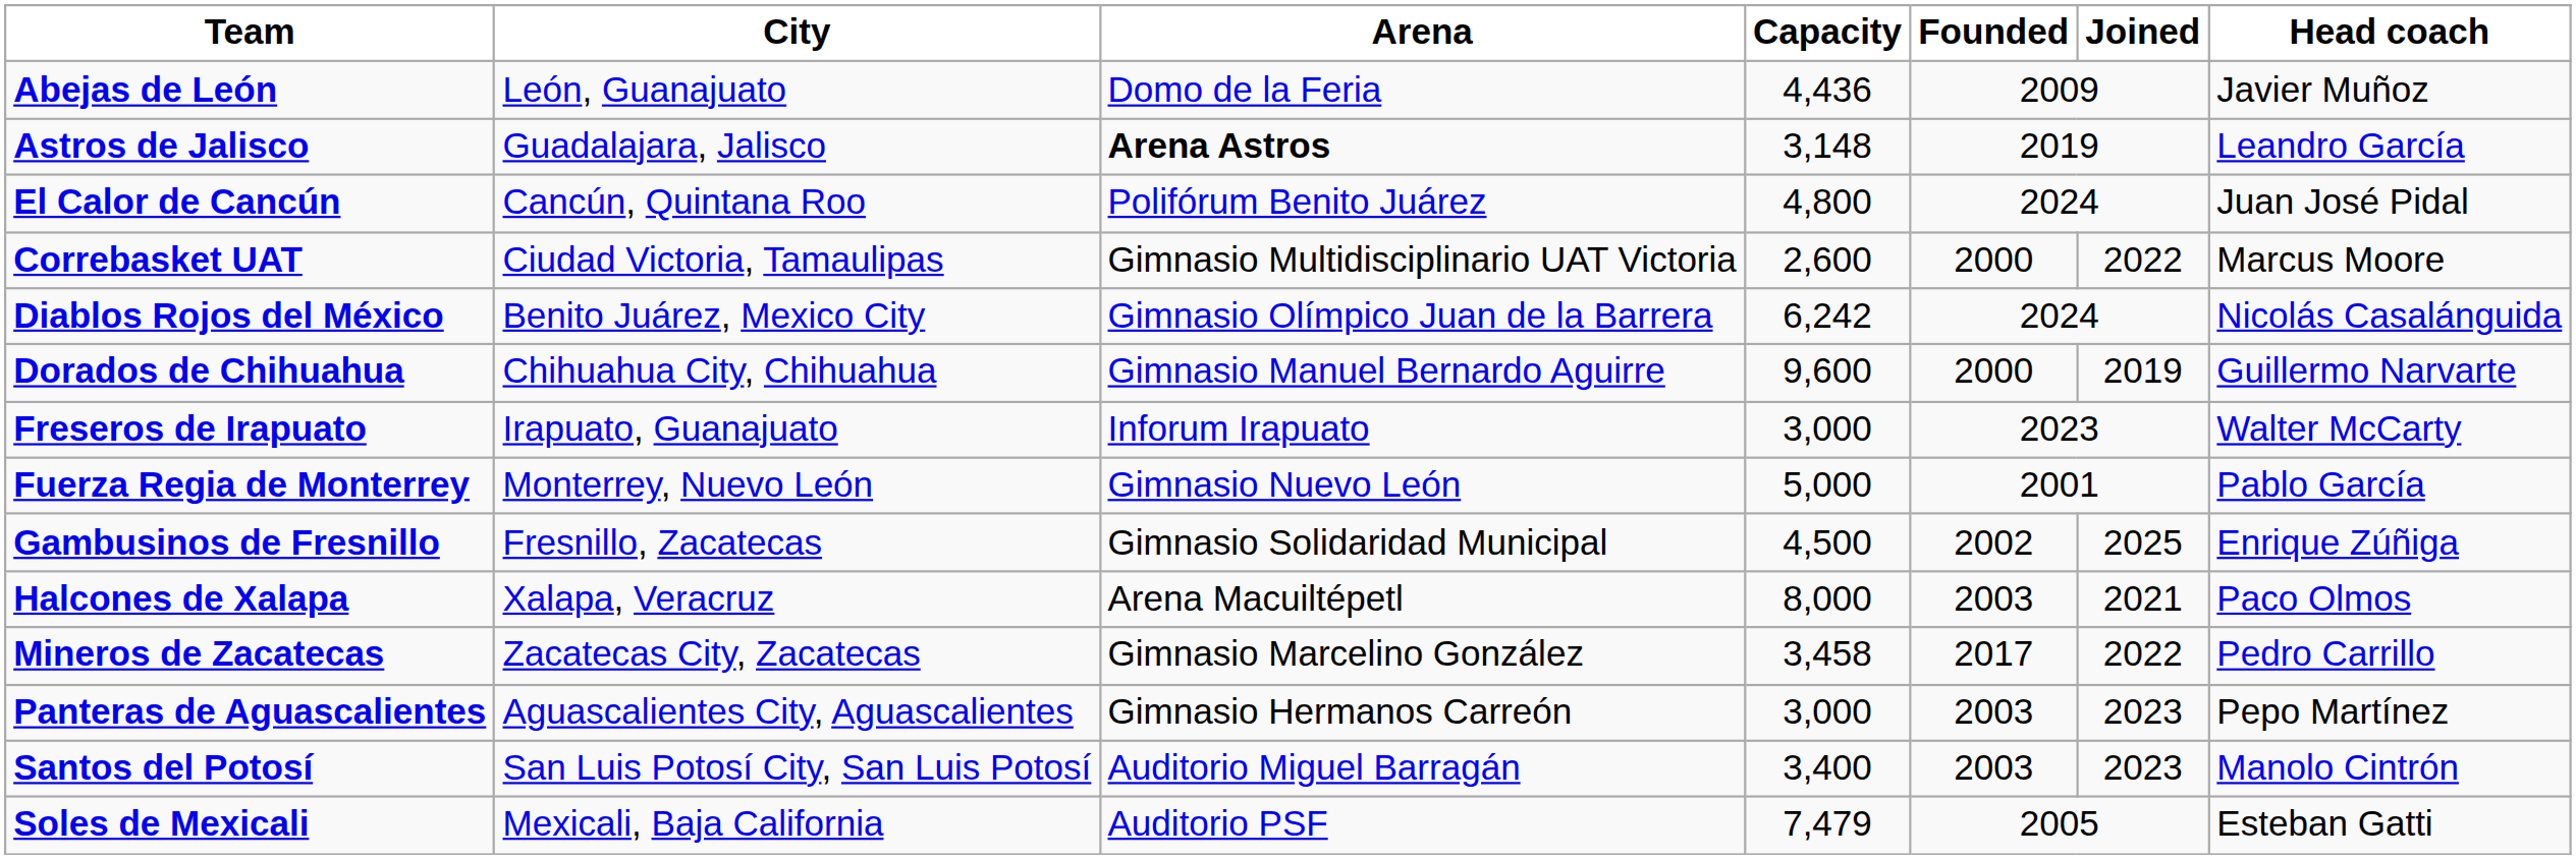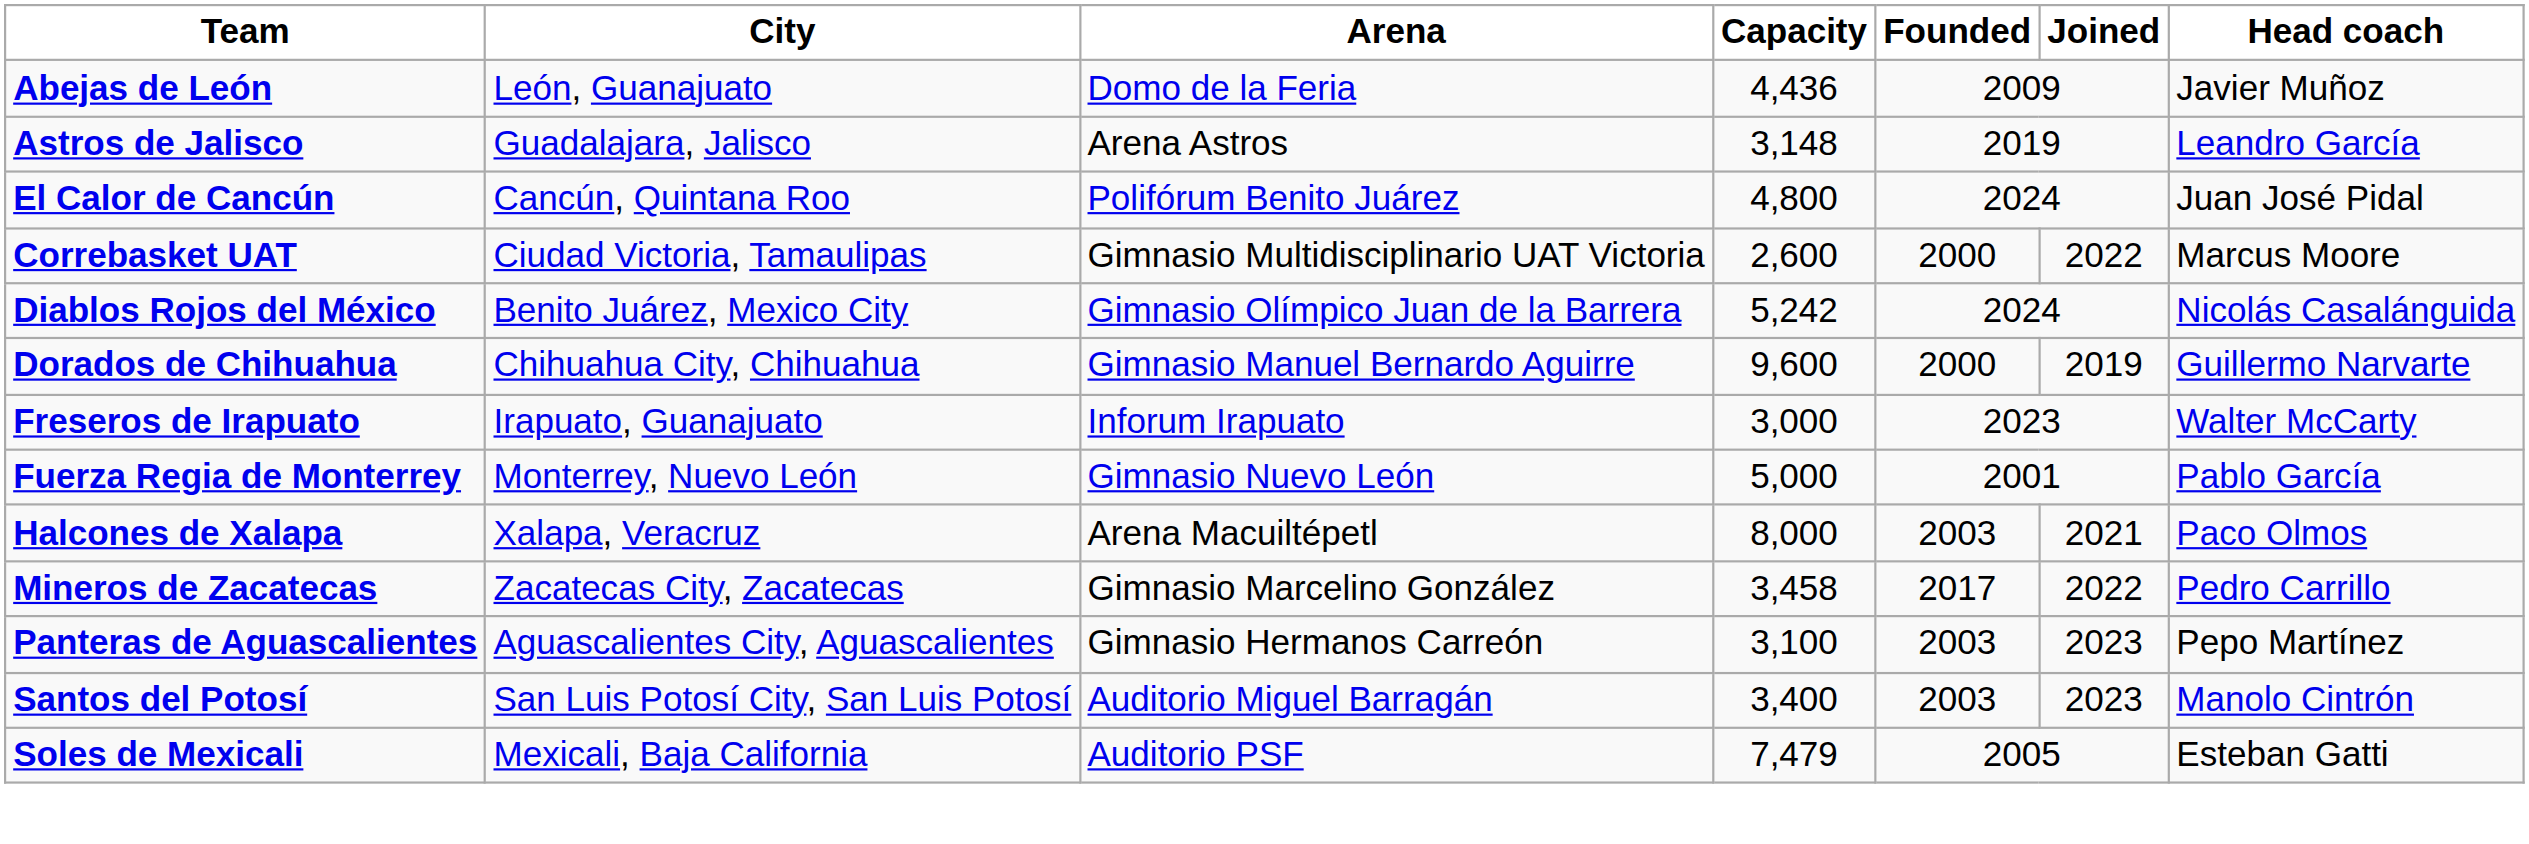Astros de Jalisco | Arena: bold -> normal
Diablos Rojos del México | Capacity: 6,242 -> 5,242
- row: Gambusinos de Fresnillo | Fresnillo, Zacatecas | Gimnasio Solidaridad Municipal | 4,500 | 2002 | 2025 | Enrique Zúñiga
Panteras de Aguascalientes | Capacity: 3,000 -> 3,100
